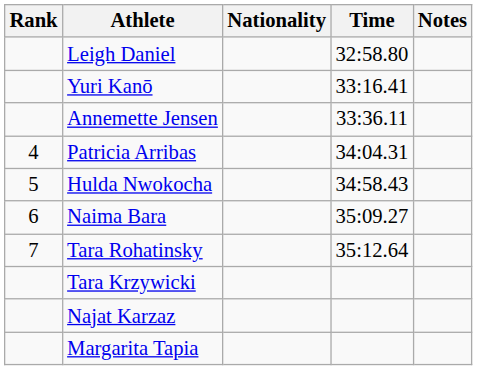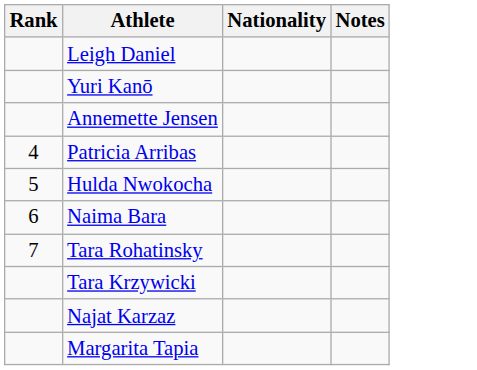- column: Time | 32:58.80 | 33:16.41 | 33:36.11 | 34:04.31 | 34:58.43 | 35:09.27 | 35:12.64
